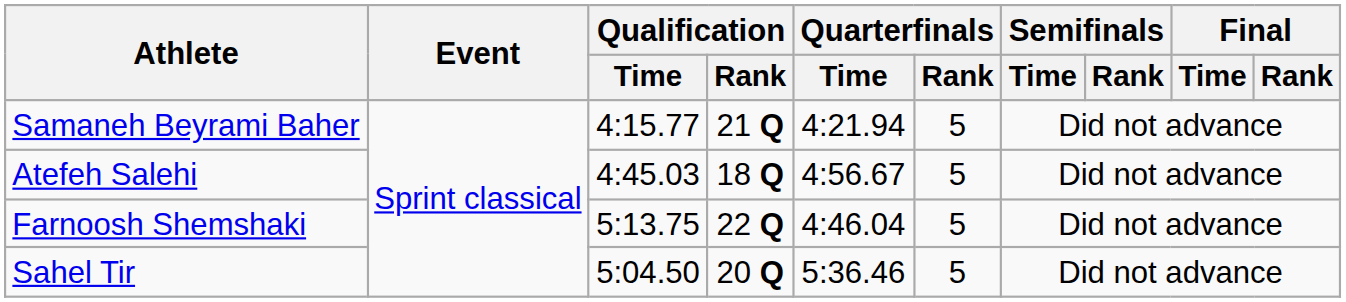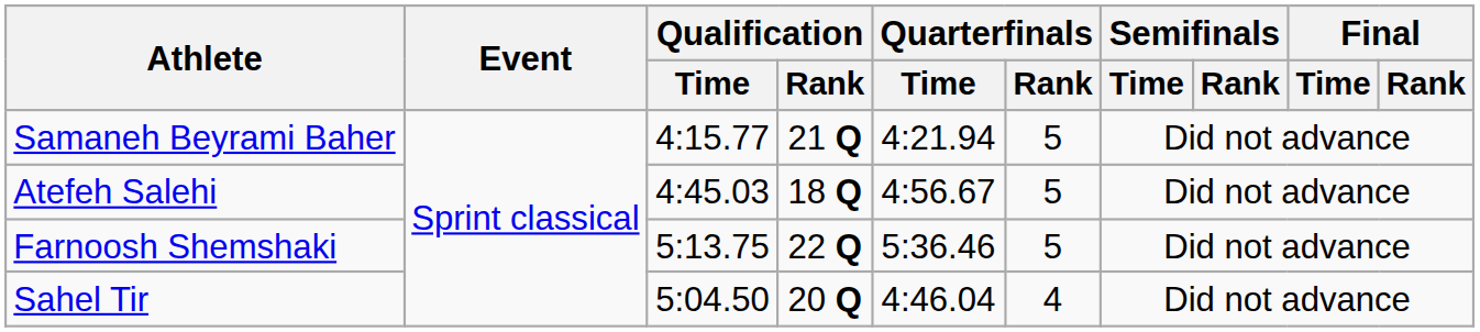Farnoosh Shemshaki | Quarterfinals / Time: 4:46.04 -> 5:36.46
Sahel Tir | Quarterfinals / Time: 5:36.46 -> 4:46.04
Sahel Tir | Quarterfinals / Rank: 5 -> 4
